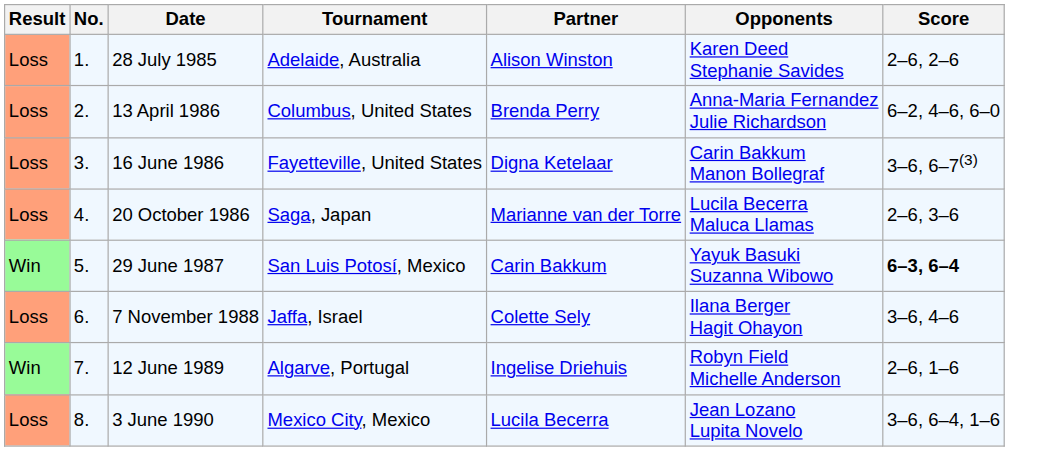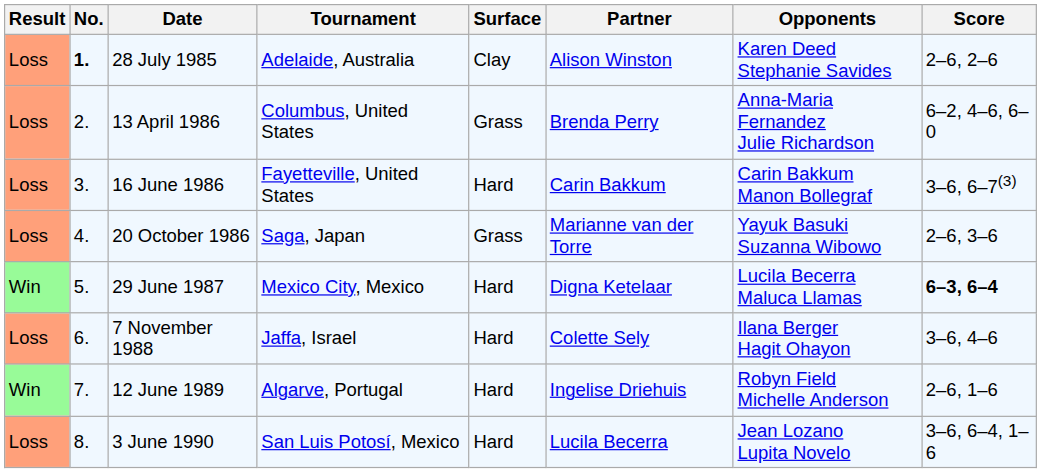+ column: Surface | Clay | Grass | Hard | Grass | Hard | Hard | Hard | Hard
28 July 1985 | No.: normal -> bold
16 June 1986 | Partner: Digna Ketelaar -> Carin Bakkum
20 October 1986 | Opponents: Lucila Becerra Maluca Llamas -> Yayuk Basuki Suzanna Wibowo
29 June 1987 | Tournament: San Luis Potosí, Mexico -> Mexico City, Mexico
29 June 1987 | Partner: Carin Bakkum -> Digna Ketelaar
29 June 1987 | Opponents: Yayuk Basuki Suzanna Wibowo -> Lucila Becerra Maluca Llamas
3 June 1990 | Tournament: Mexico City, Mexico -> San Luis Potosí, Mexico
